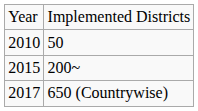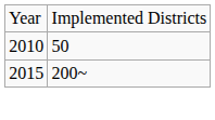- row: 2017 | 650 (Countrywise)
